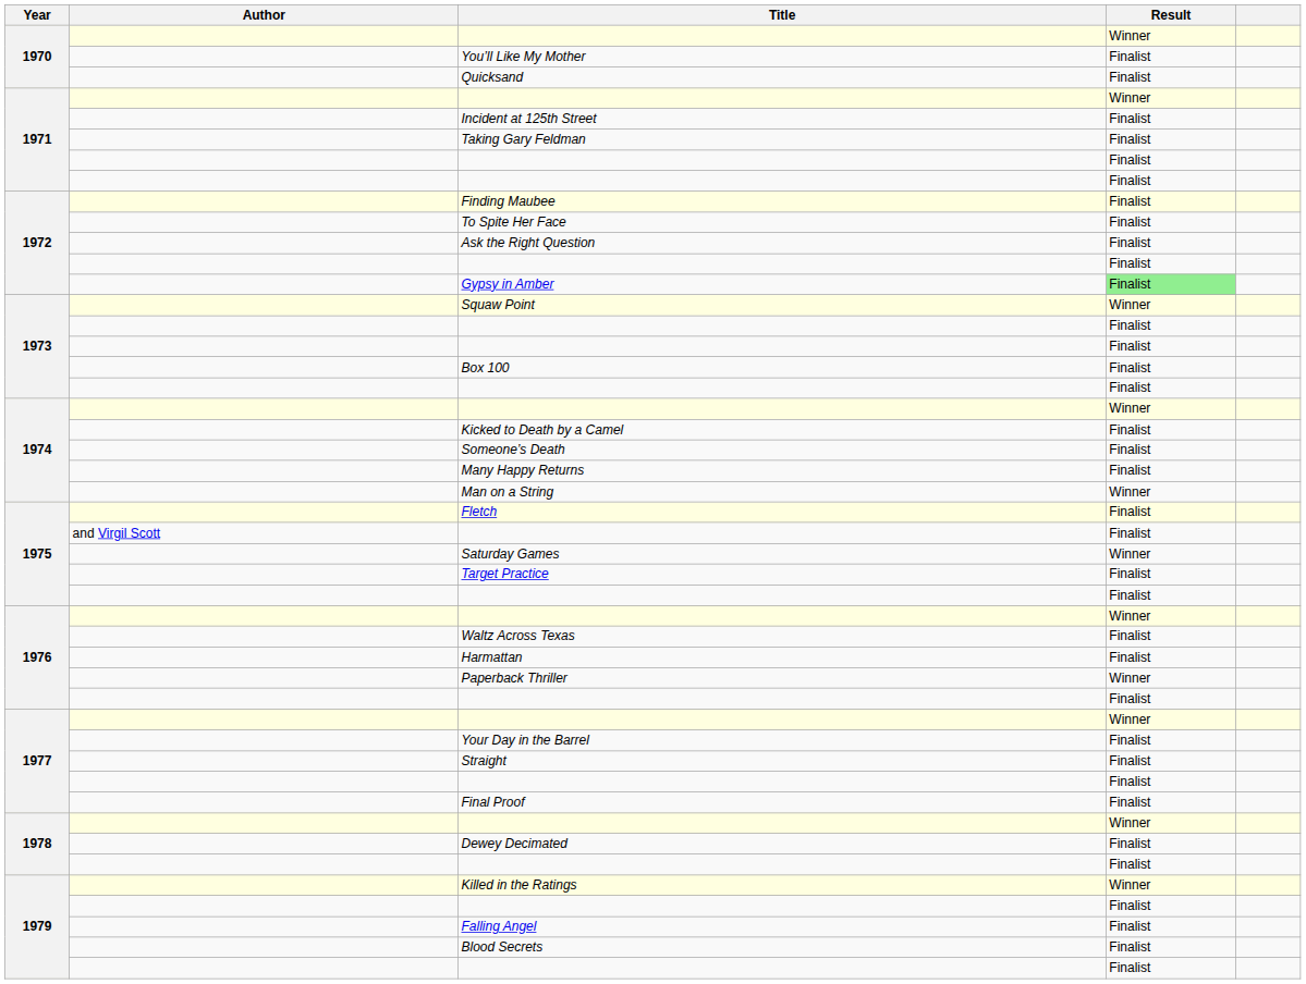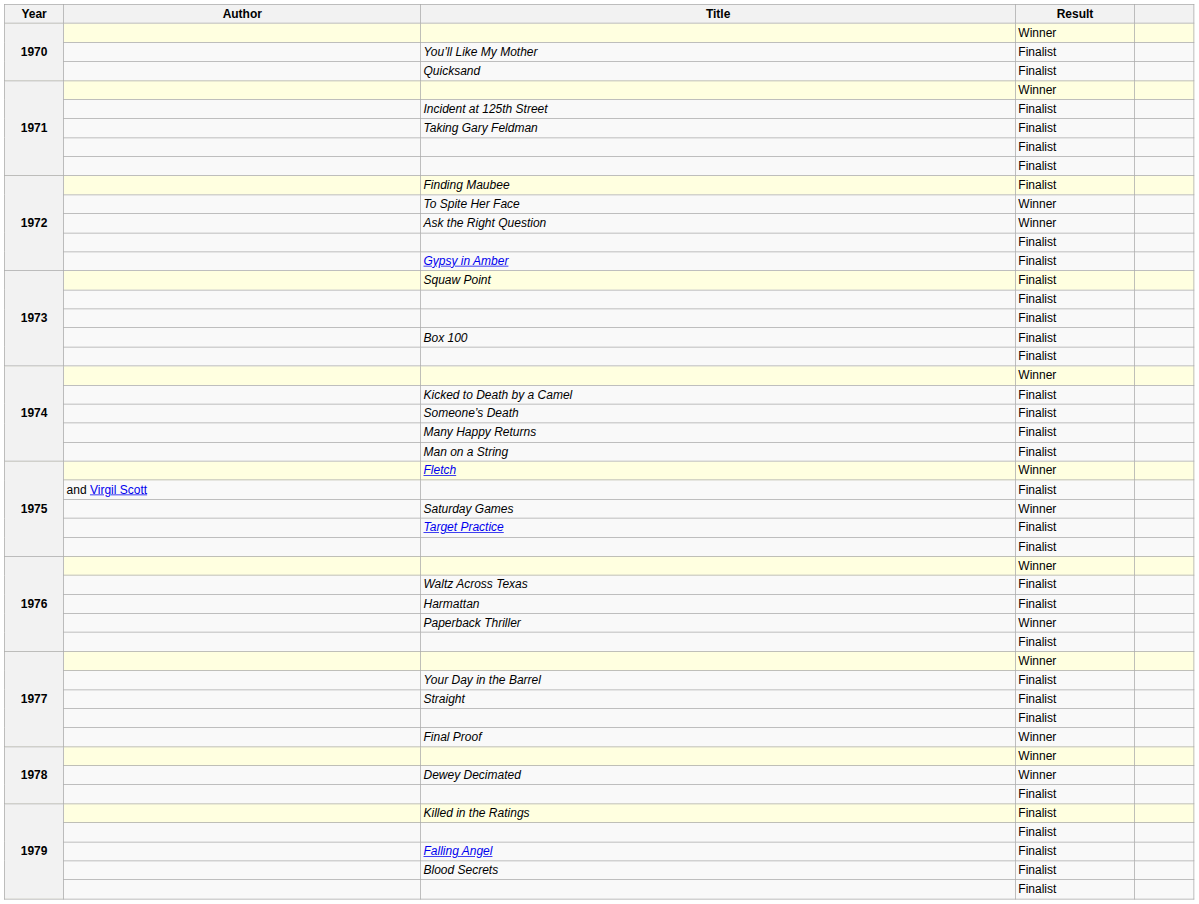To Spite Her Face | Result: Finalist -> Winner
Ask the Right Question | Result: Finalist -> Winner
Gypsy in Amber | Result: lightgreen background -> no background
Squaw Point | Result: Winner -> Finalist
Man on a String | Result: Winner -> Finalist
Fletch | Result: Finalist -> Winner
Final Proof | Result: Finalist -> Winner
Dewey Decimated | Result: Finalist -> Winner
Killed in the Ratings | Result: Winner -> Finalist
